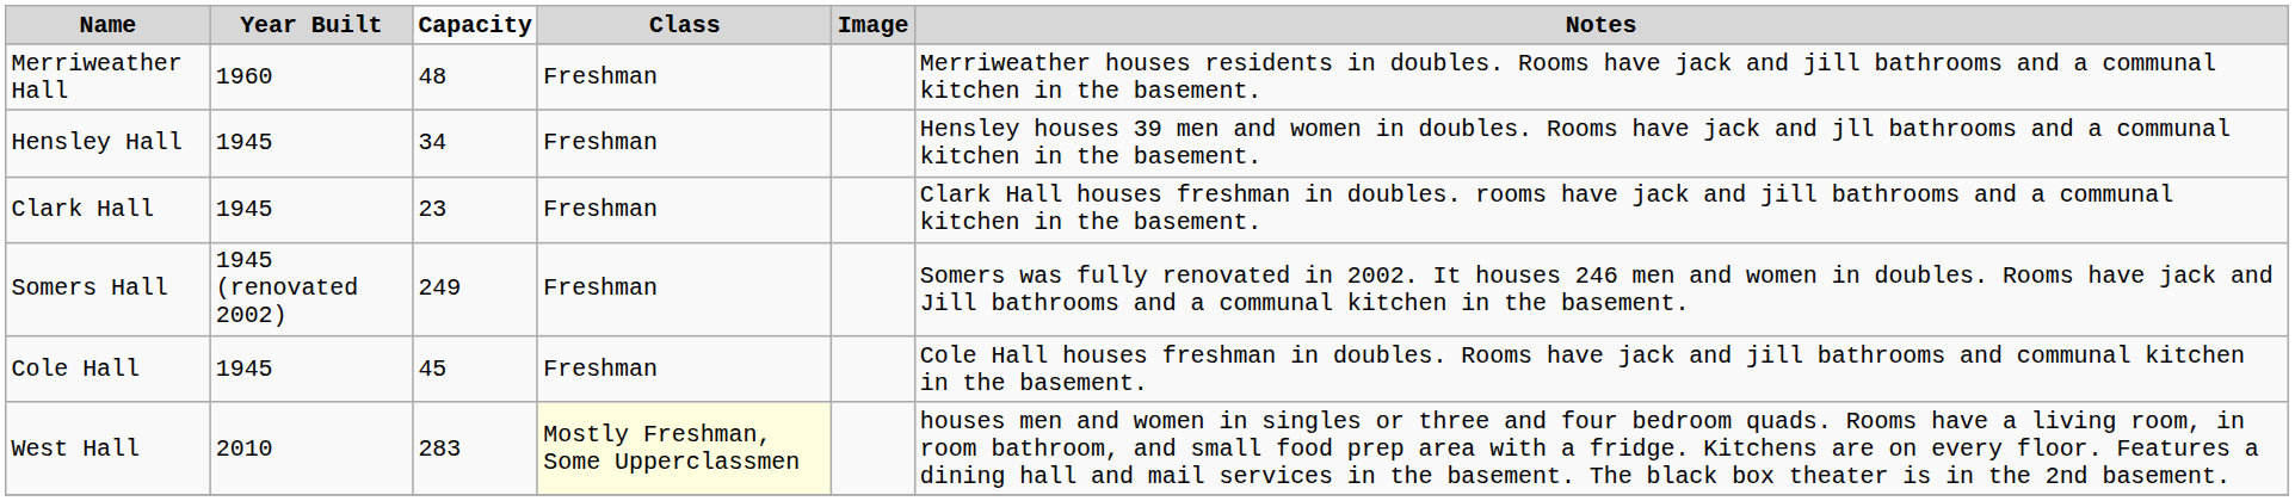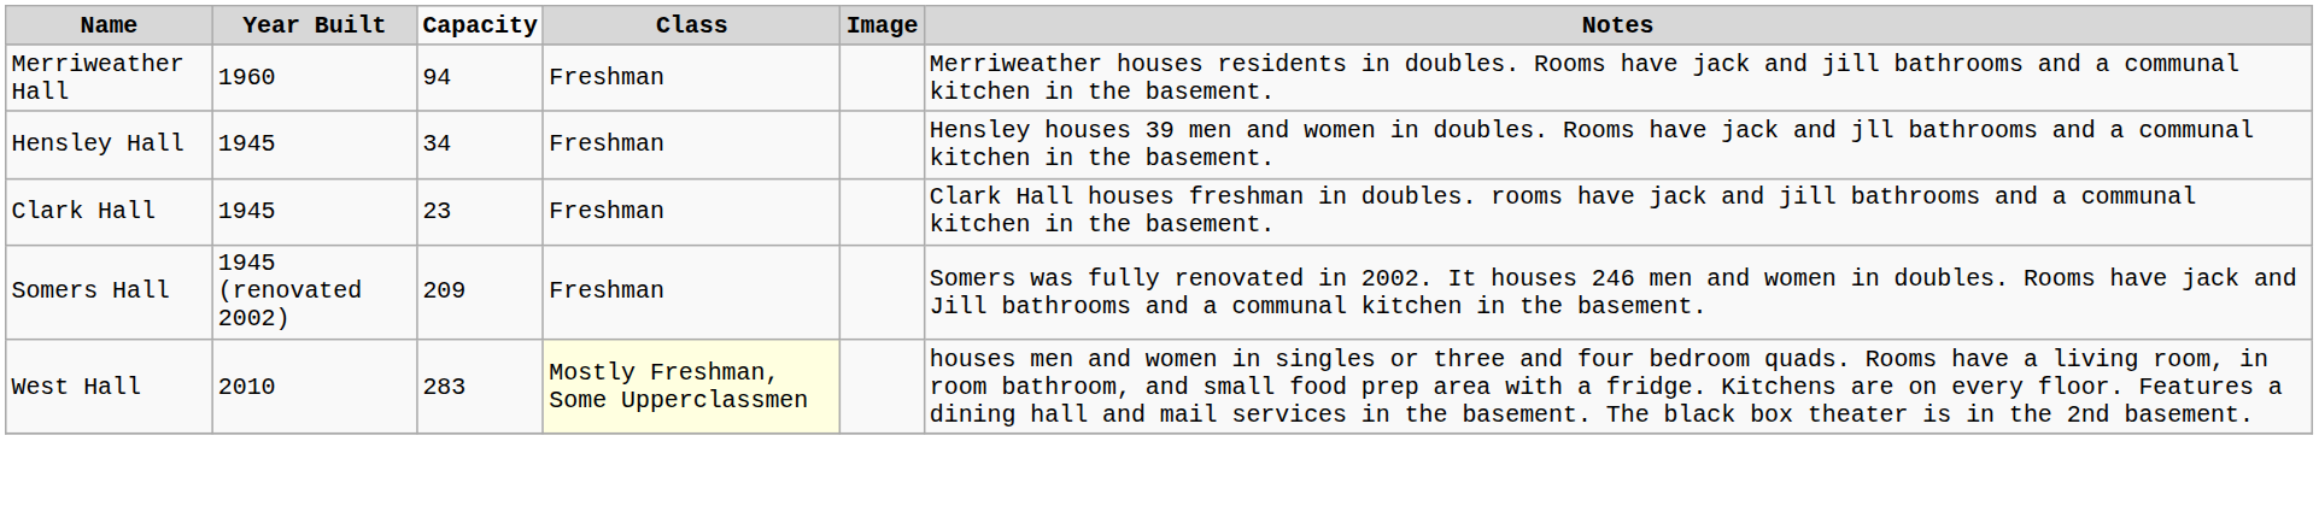Merriweather Hall | Capacity: 48 -> 94
Somers Hall | Capacity: 249 -> 209
- row: Cole Hall | 1945 | 45 | Freshman | Cole Hall houses freshman in doubles. Rooms have jack and jill bathrooms and communal kitchen in the basement.
